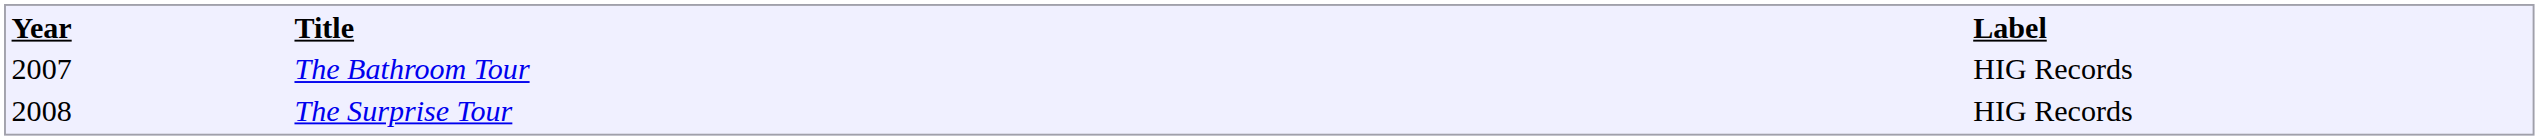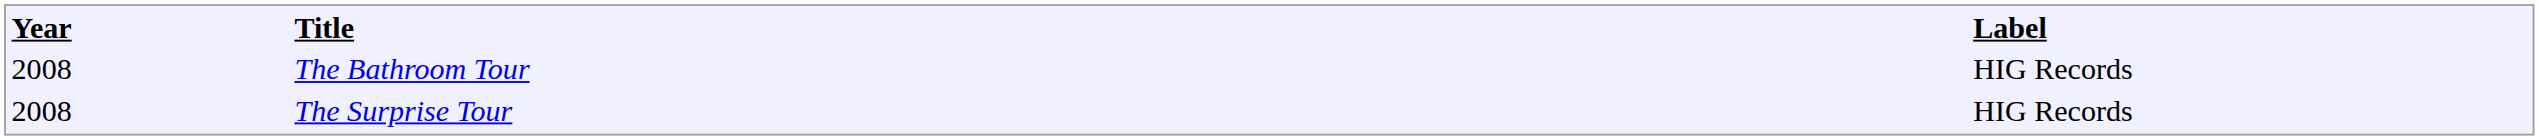The Bathroom Tour | column 1: 2007 -> 2008
